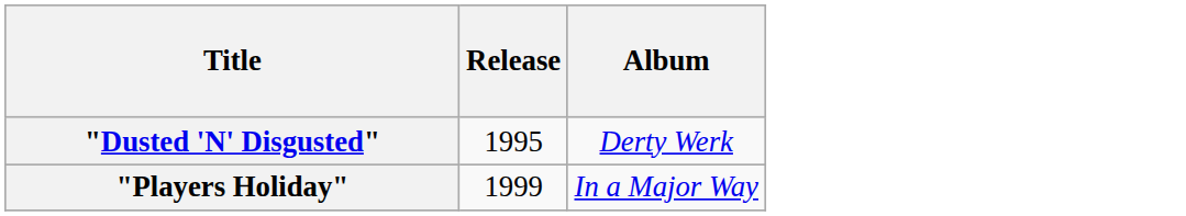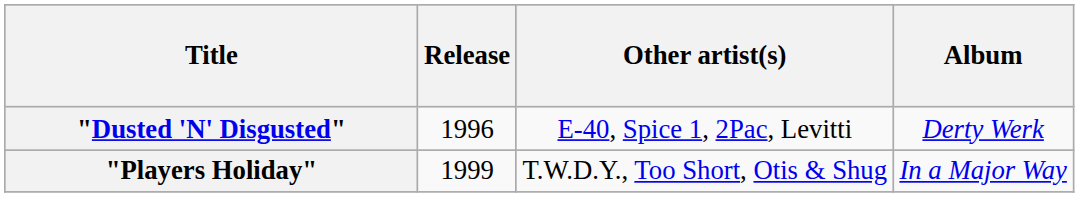+ column: Other artist(s) | E-40, Spice 1, 2Pac, Levitti | T.W.D.Y., Too Short, Otis & Shug
"Dusted 'N' Disgusted" | Release: 1995 -> 1996
